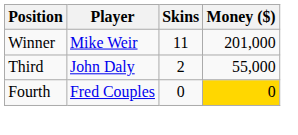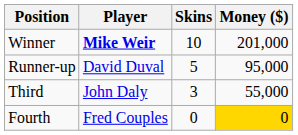Winner | Player: normal -> bold
Winner | Skins: 11 -> 10
+ row: Runner-up | David Duval | 5 | 95,000
Third | Skins: 2 -> 3
